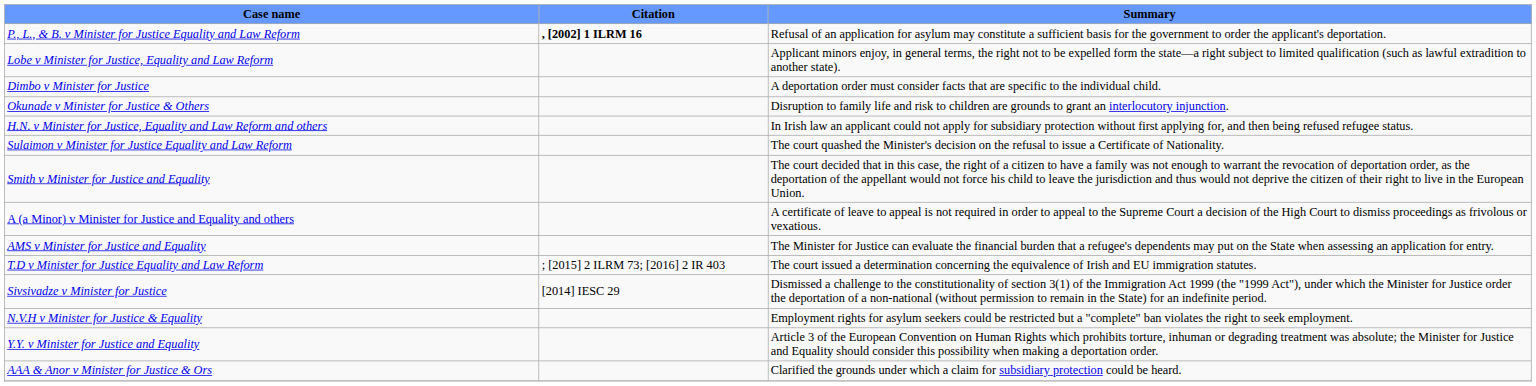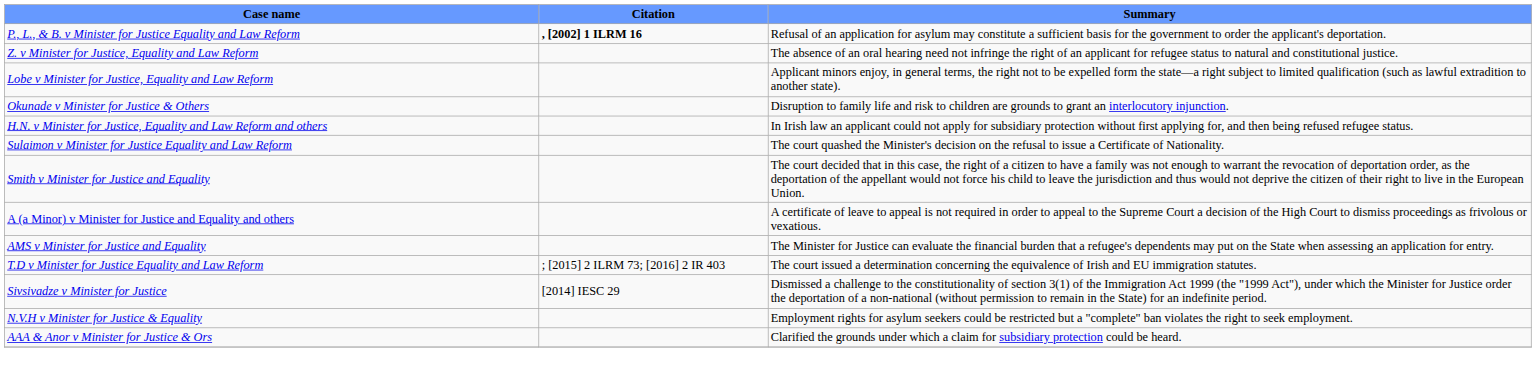+ row: Z. v Minister for Justice, Equality and Law Reform | The absence of an oral hearing need not infringe the right of an applicant for refugee status to natural and constitutional justice.
- row: Dimbo v Minister for Justice | A deportation order must consider facts that are specific to the individual child.
- row: Y.Y. v Minister for Justice and Equality | Article 3 of the European Convention on Human Rights which prohibits torture, inhuman or degrading treatment was absolute; the Minister for Justice and Equality should consider this possibility when making a deportation order.
